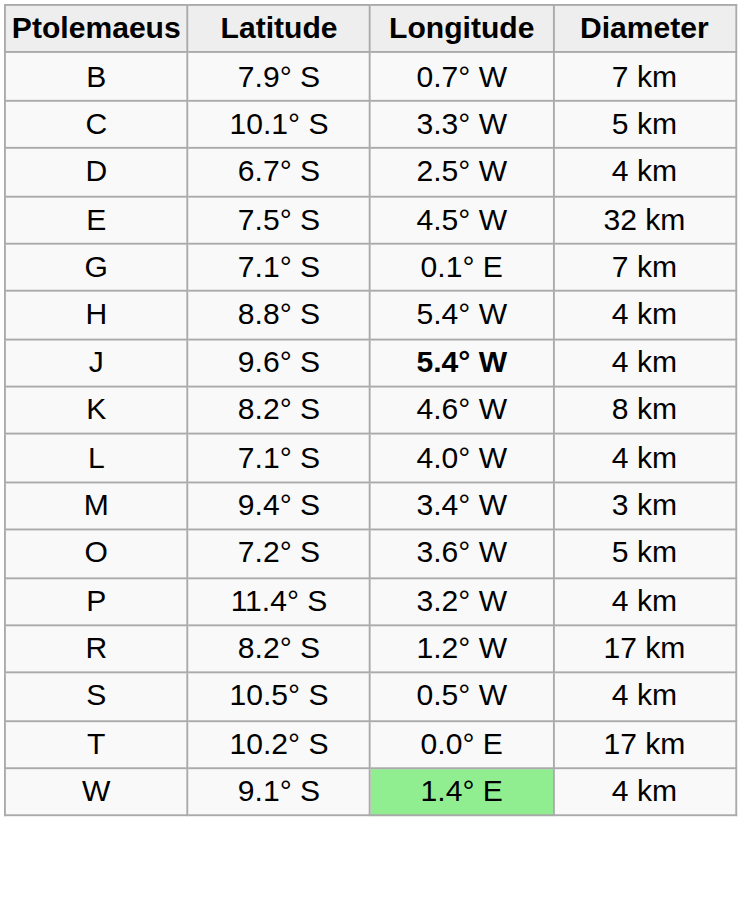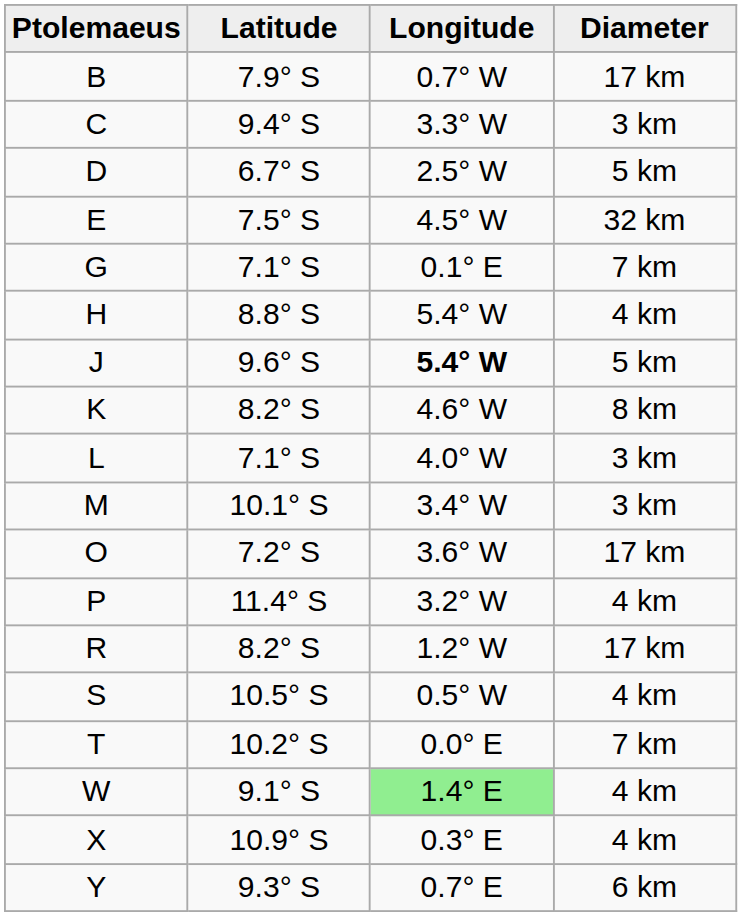B | Diameter: 7 km -> 17 km
C | Latitude: 10.1° S -> 9.4° S
C | Diameter: 5 km -> 3 km
D | Diameter: 4 km -> 5 km
J | Diameter: 4 km -> 5 km
L | Diameter: 4 km -> 3 km
M | Latitude: 9.4° S -> 10.1° S
O | Diameter: 5 km -> 17 km
T | Diameter: 17 km -> 7 km
+ row: X | 10.9° S | 0.3° E | 4 km
+ row: Y | 9.3° S | 0.7° E | 6 km
